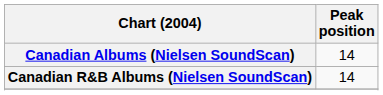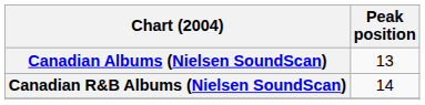Canadian Albums (Nielsen SoundScan) | Peak position: 14 -> 13
